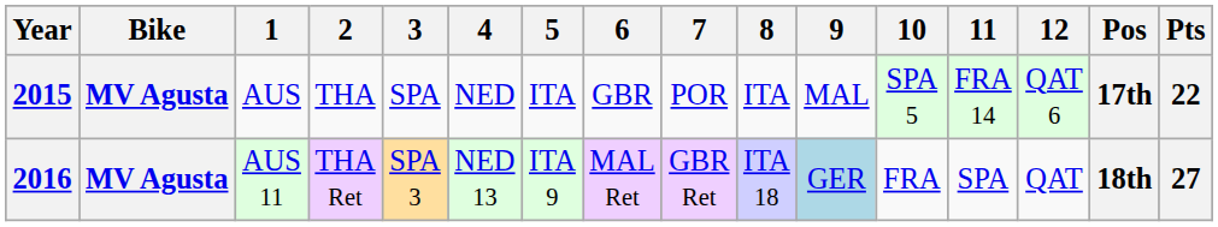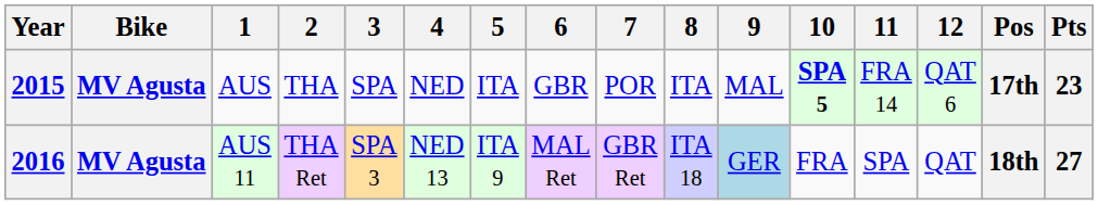2015 | 10: normal -> bold
2015 | Pts: 22 -> 23
